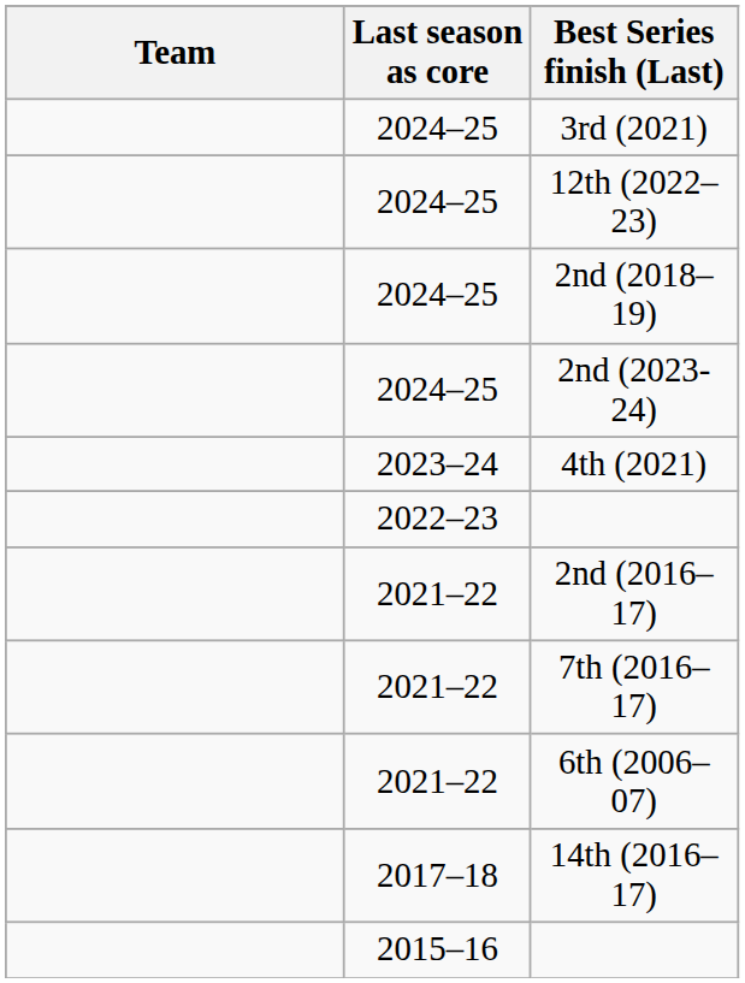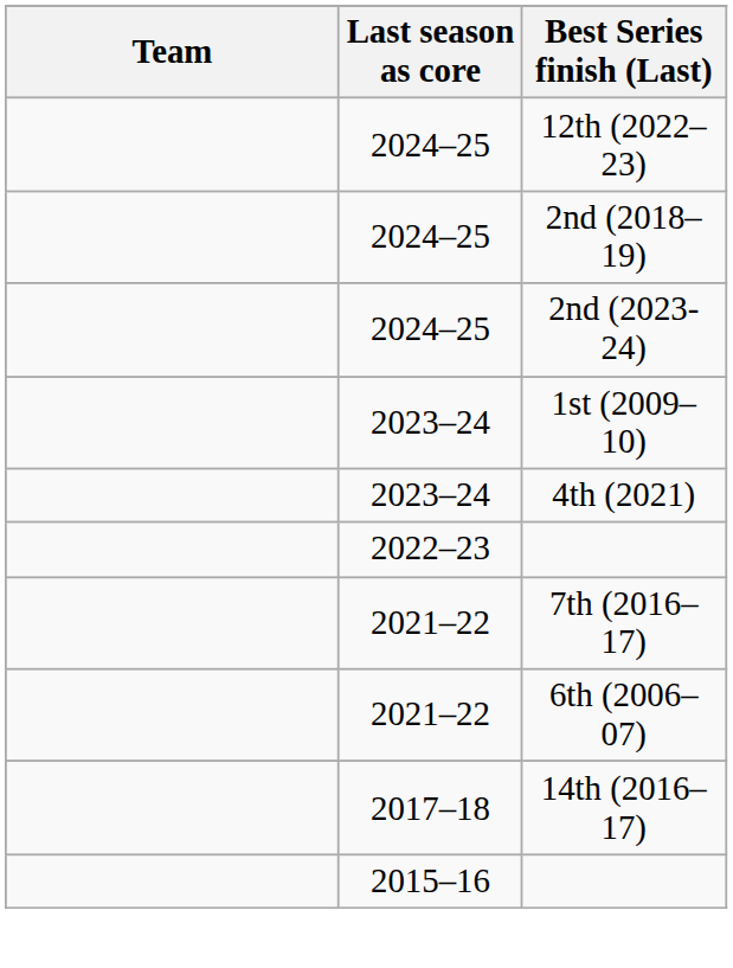- row: 2024–25 | 3rd (2021)
+ row: 2023–24 | 1st (2009–10)
- row: 2021–22 | 2nd (2016–17)
